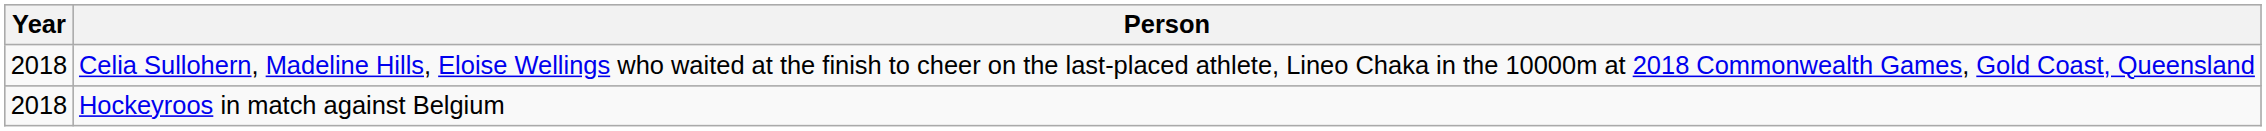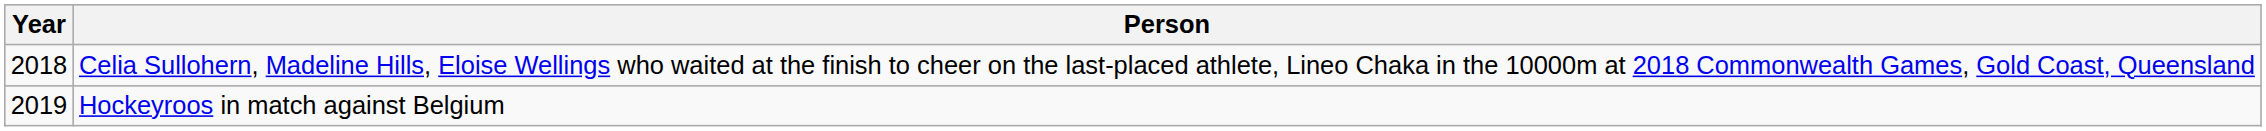Hockeyroos in match against Belgium | Year: 2018 -> 2019
